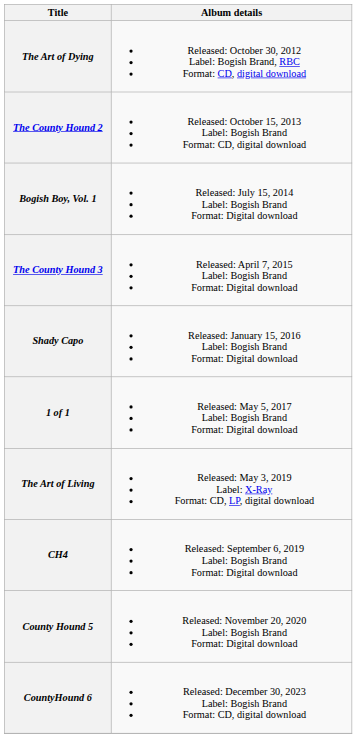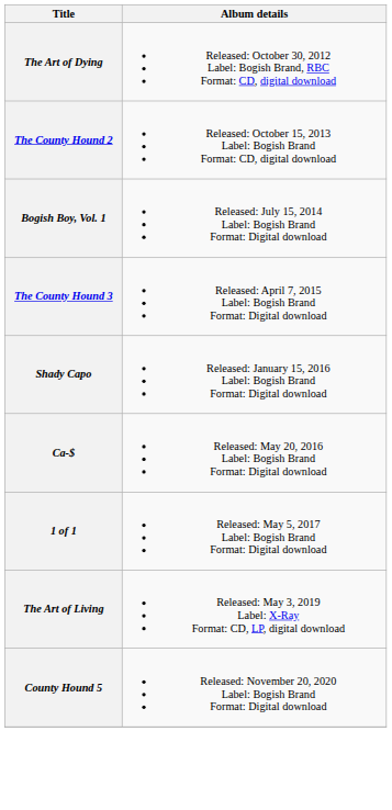+ row: Ca-$ | Released: May 20, 2016 Label: Bogish Brand Format: Digital download
- row: CH4 | Released: September 6, 2019 Label: Bogish Brand Format: Digital download
- row: CountyHound 6 | Released: December 30, 2023 Label: Bogish Brand Format: CD, digital download
